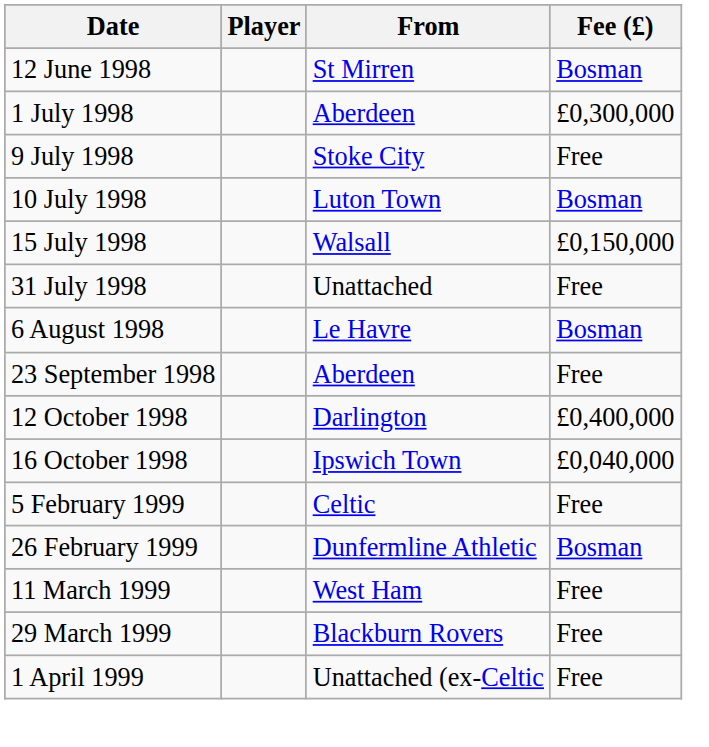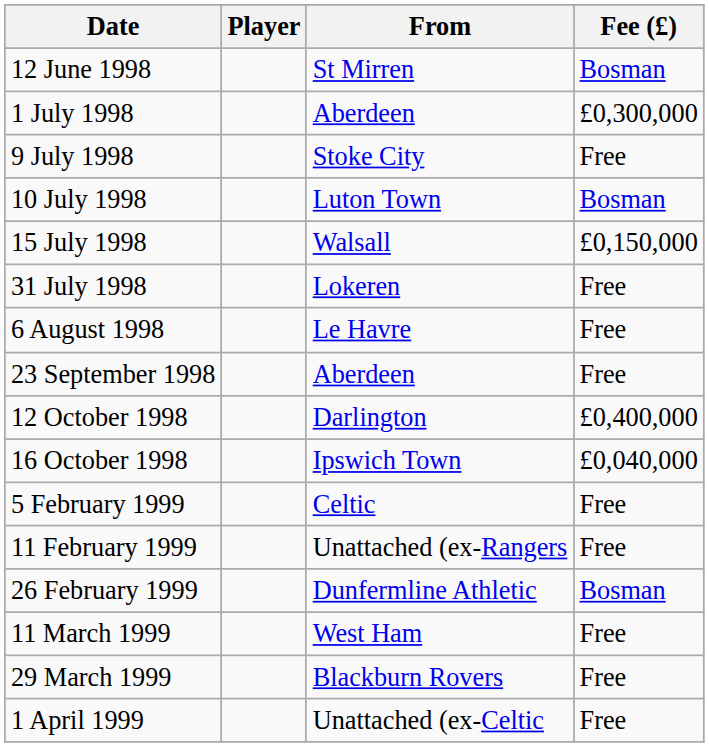+ row: 31 July 1998 | Lokeren | Free
- row: 31 July 1998 | Unattached | Free
6 August 1998 | Fee (£): Bosman -> Free
+ row: 11 February 1999 | Unattached (ex-Rangers | Free
